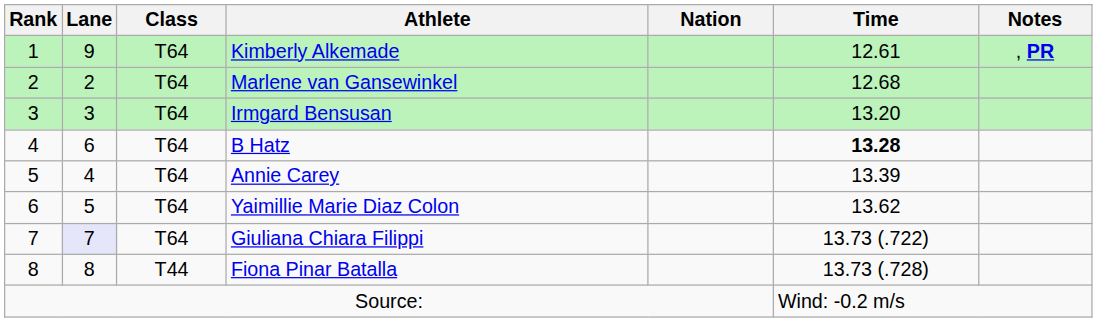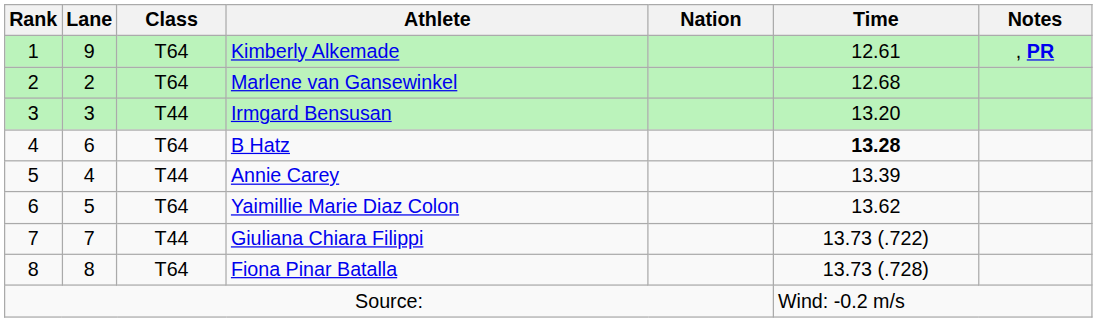Irmgard Bensusan | Class: T64 -> T44
Annie Carey | Class: T64 -> T44
Giuliana Chiara Filippi | Lane: lavender background -> no background
Giuliana Chiara Filippi | Class: T64 -> T44
Fiona Pinar Batalla | Class: T44 -> T64
